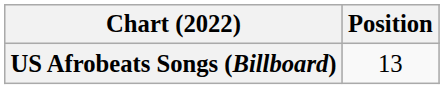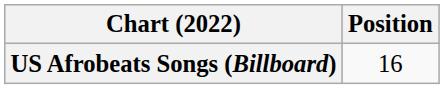US Afrobeats Songs (Billboard) | Position: 13 -> 16
